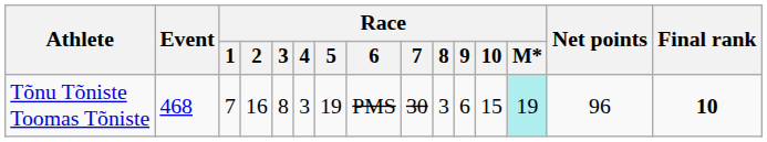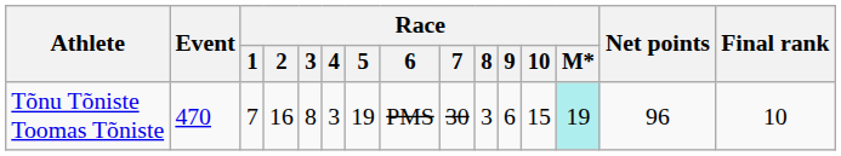Tõnu Tõniste Toomas Tõniste | Event: 468 -> 470
Tõnu Tõniste Toomas Tõniste | Final rank: bold -> normal
